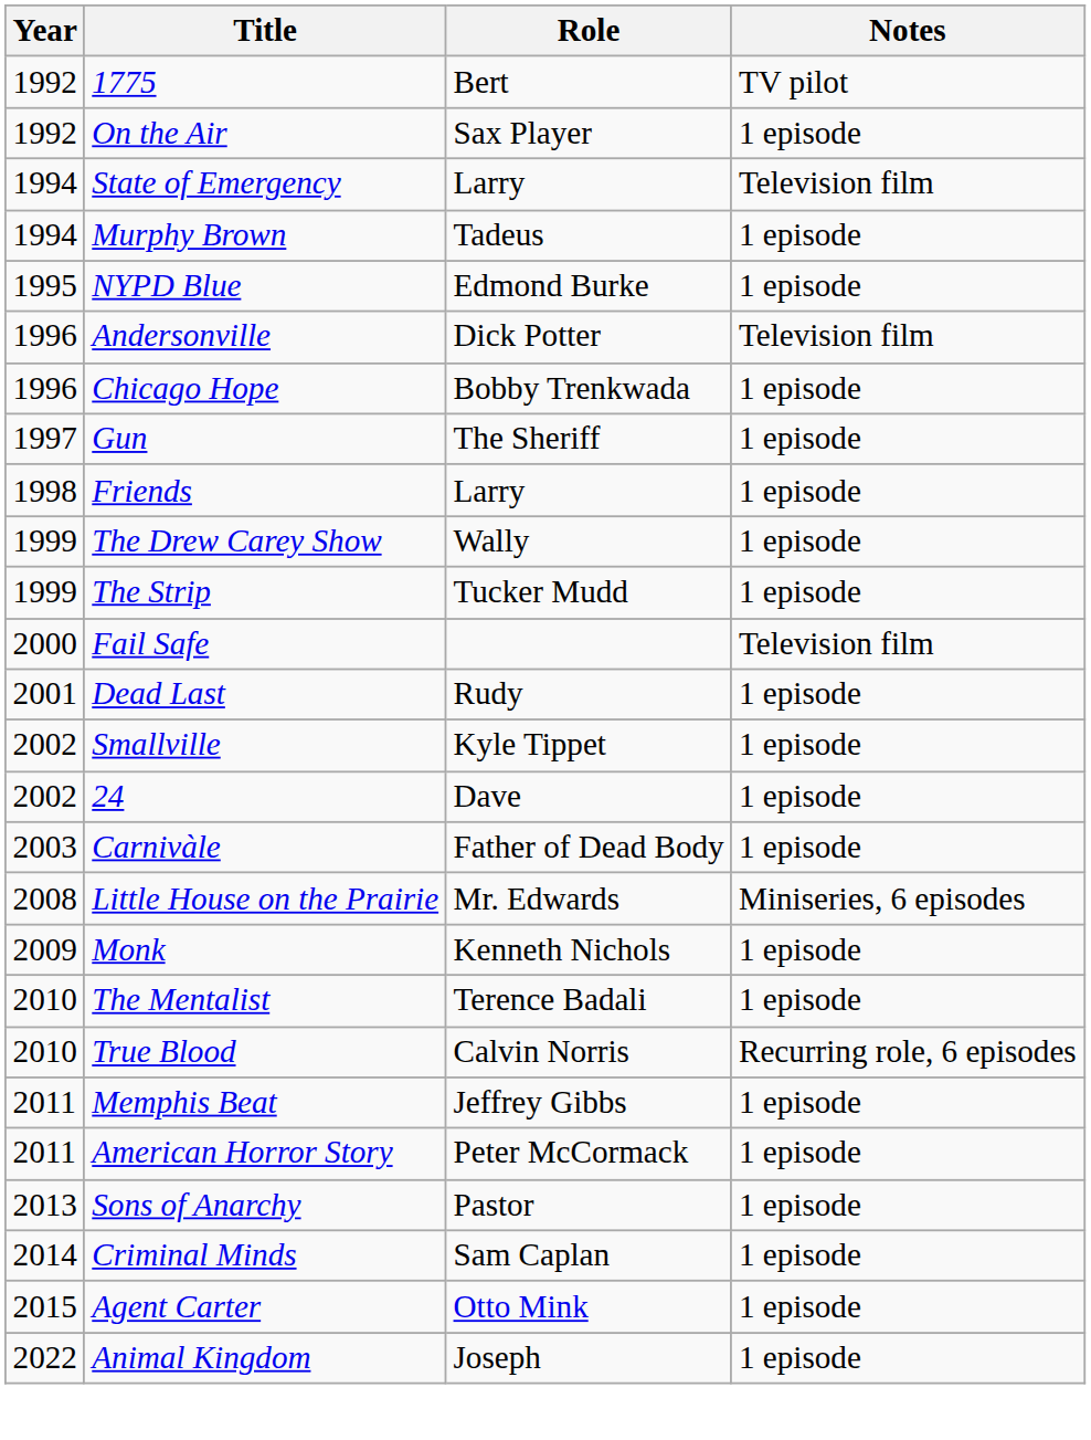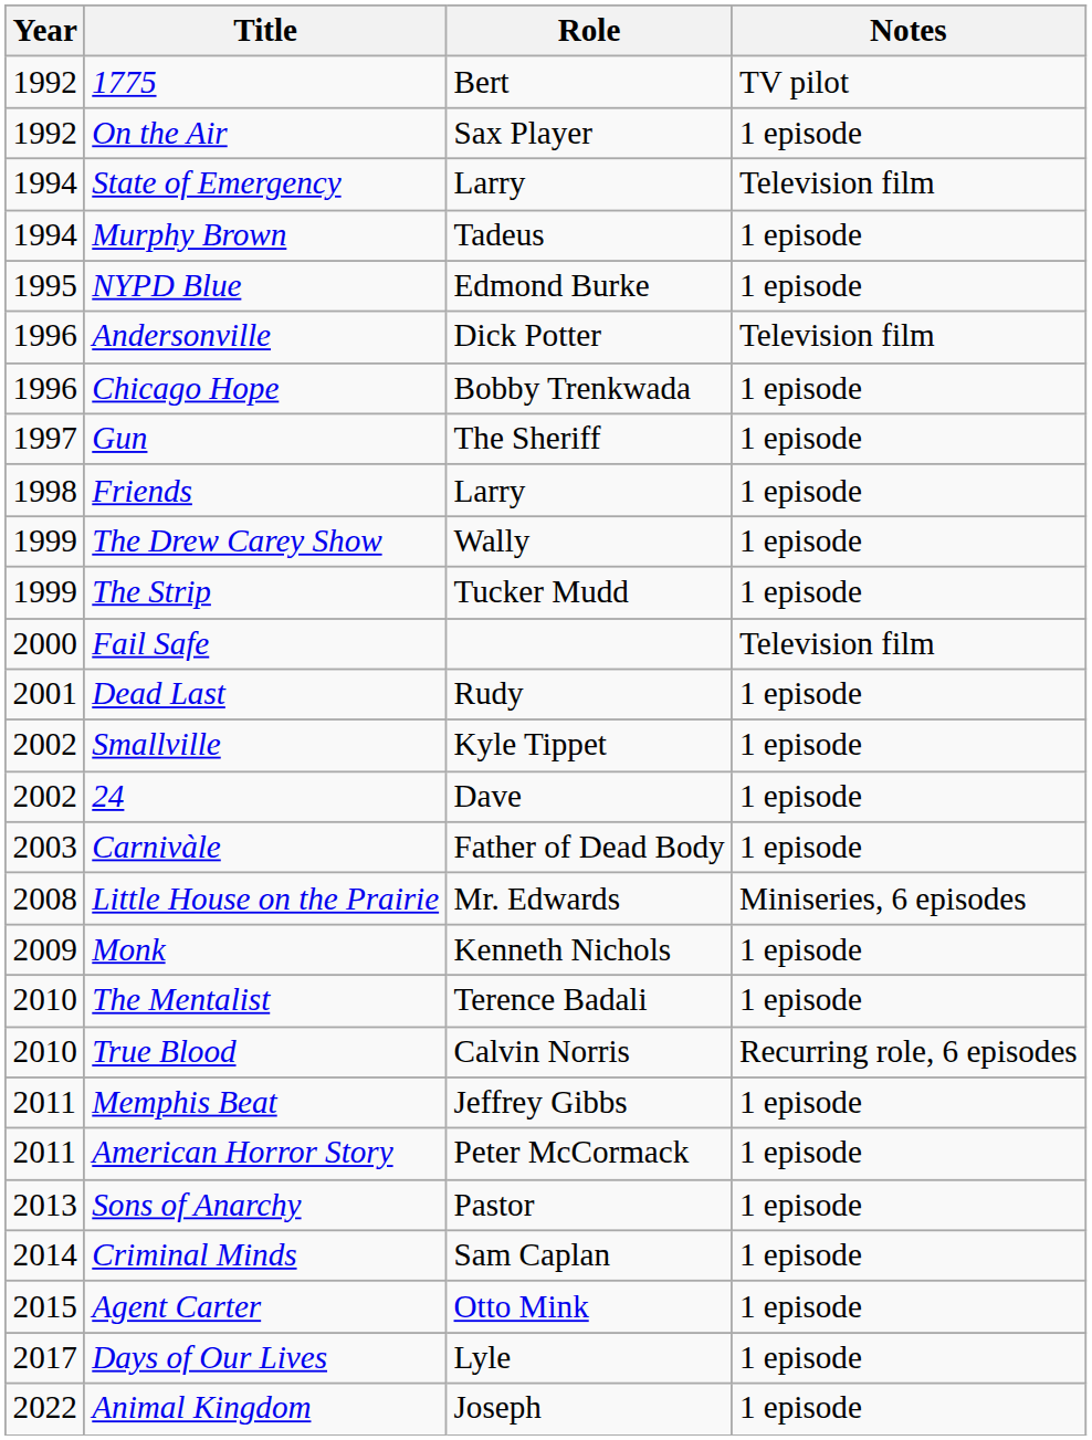+ row: 2017 | Days of Our Lives | Lyle | 1 episode
